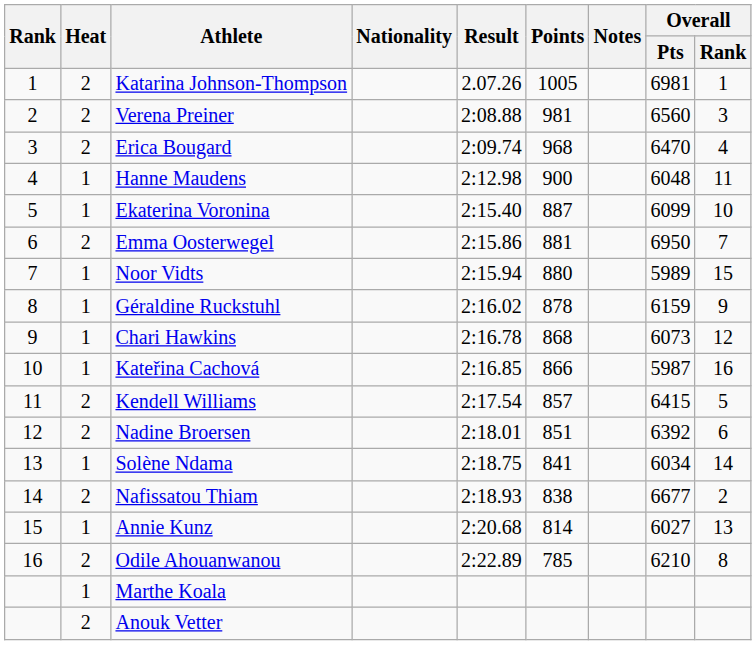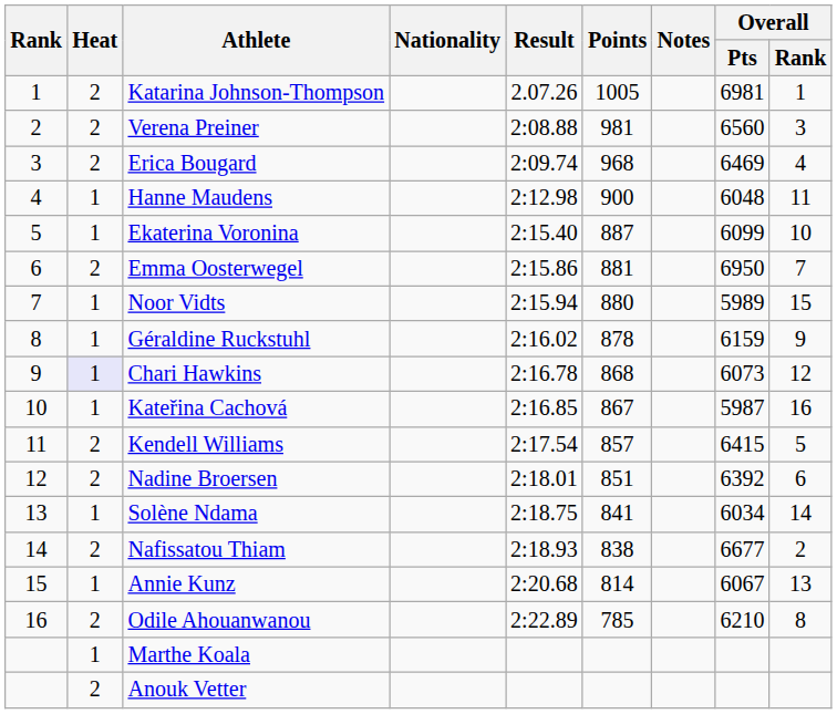Erica Bougard | Overall / Pts: 6470 -> 6469
Chari Hawkins | Heat: no background -> lavender background
Kateřina Cachová | Points: 866 -> 867
Annie Kunz | Overall / Pts: 6027 -> 6067
